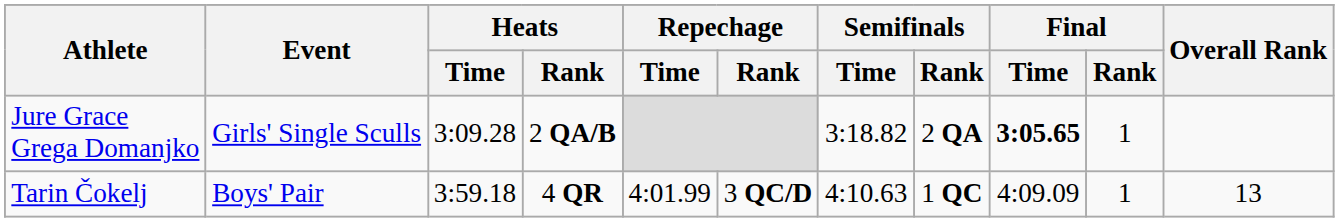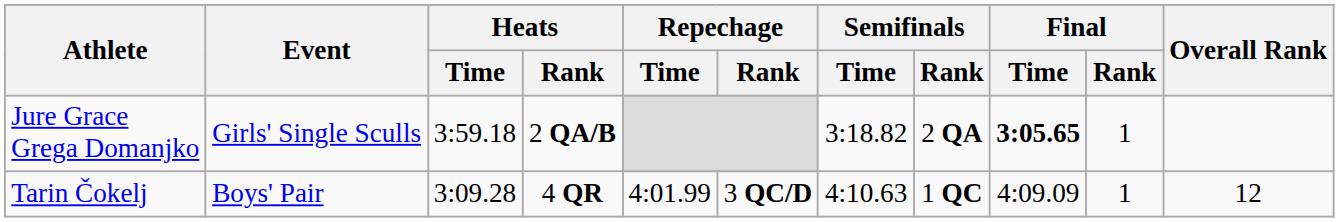Jure Grace Grega Domanjko | Heats / Time: 3:09.28 -> 3:59.18
Tarin Čokelj | Heats / Time: 3:59.18 -> 3:09.28
Tarin Čokelj | Overall Rank: 13 -> 12
